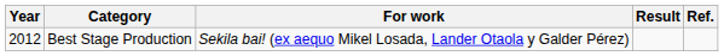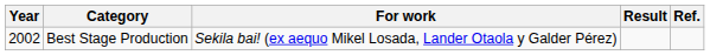Best Stage Production | Year: 2012 -> 2002
